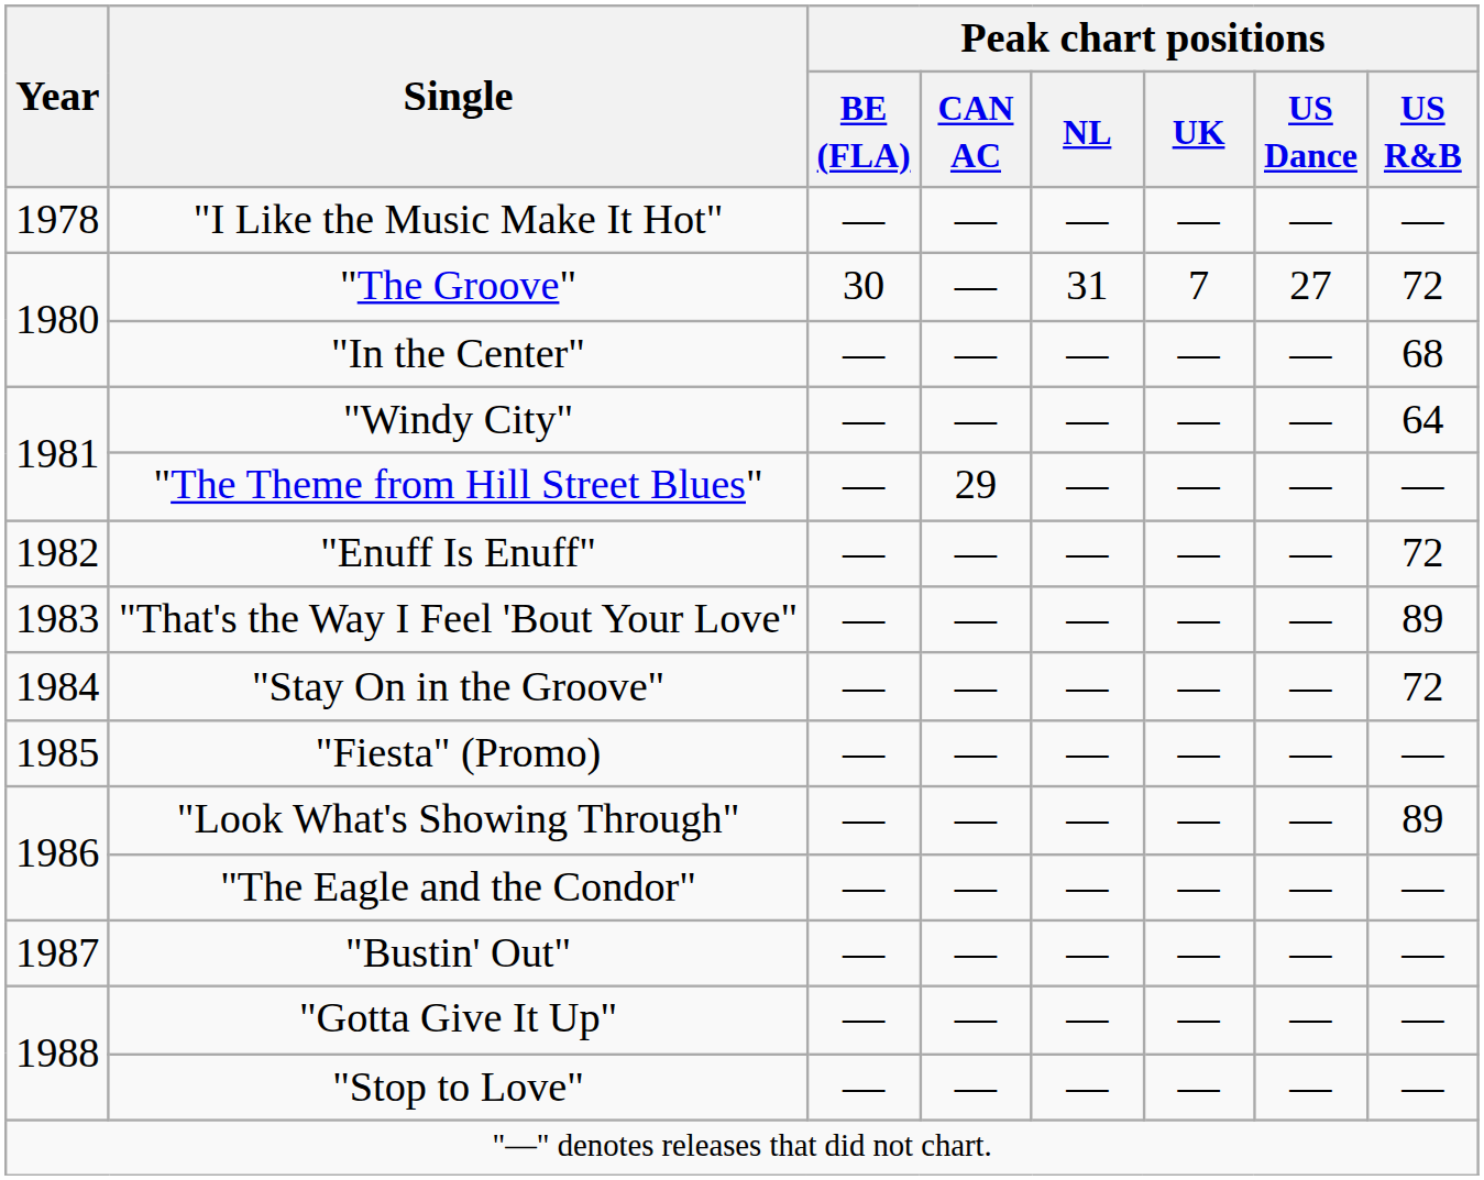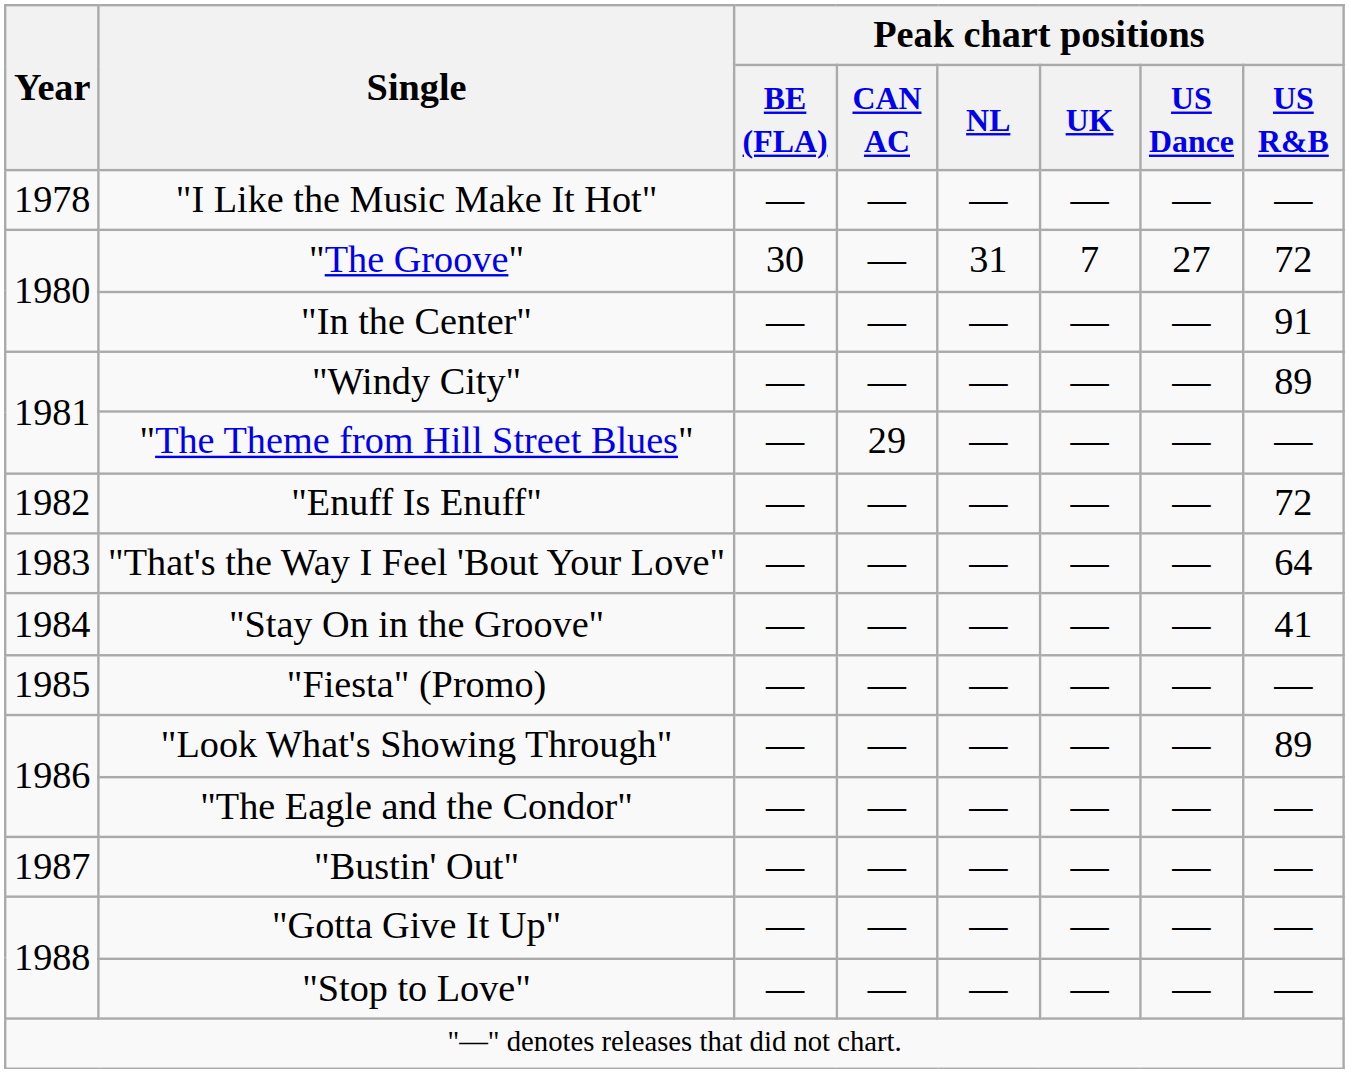"In the Center" | Peak chart positions / US R&B: 68 -> 91
"Windy City" | Peak chart positions / US R&B: 64 -> 89
"That's the Way I Feel 'Bout Your Love" | Peak chart positions / US R&B: 89 -> 64
"Stay On in the Groove" | Peak chart positions / US R&B: 72 -> 41
